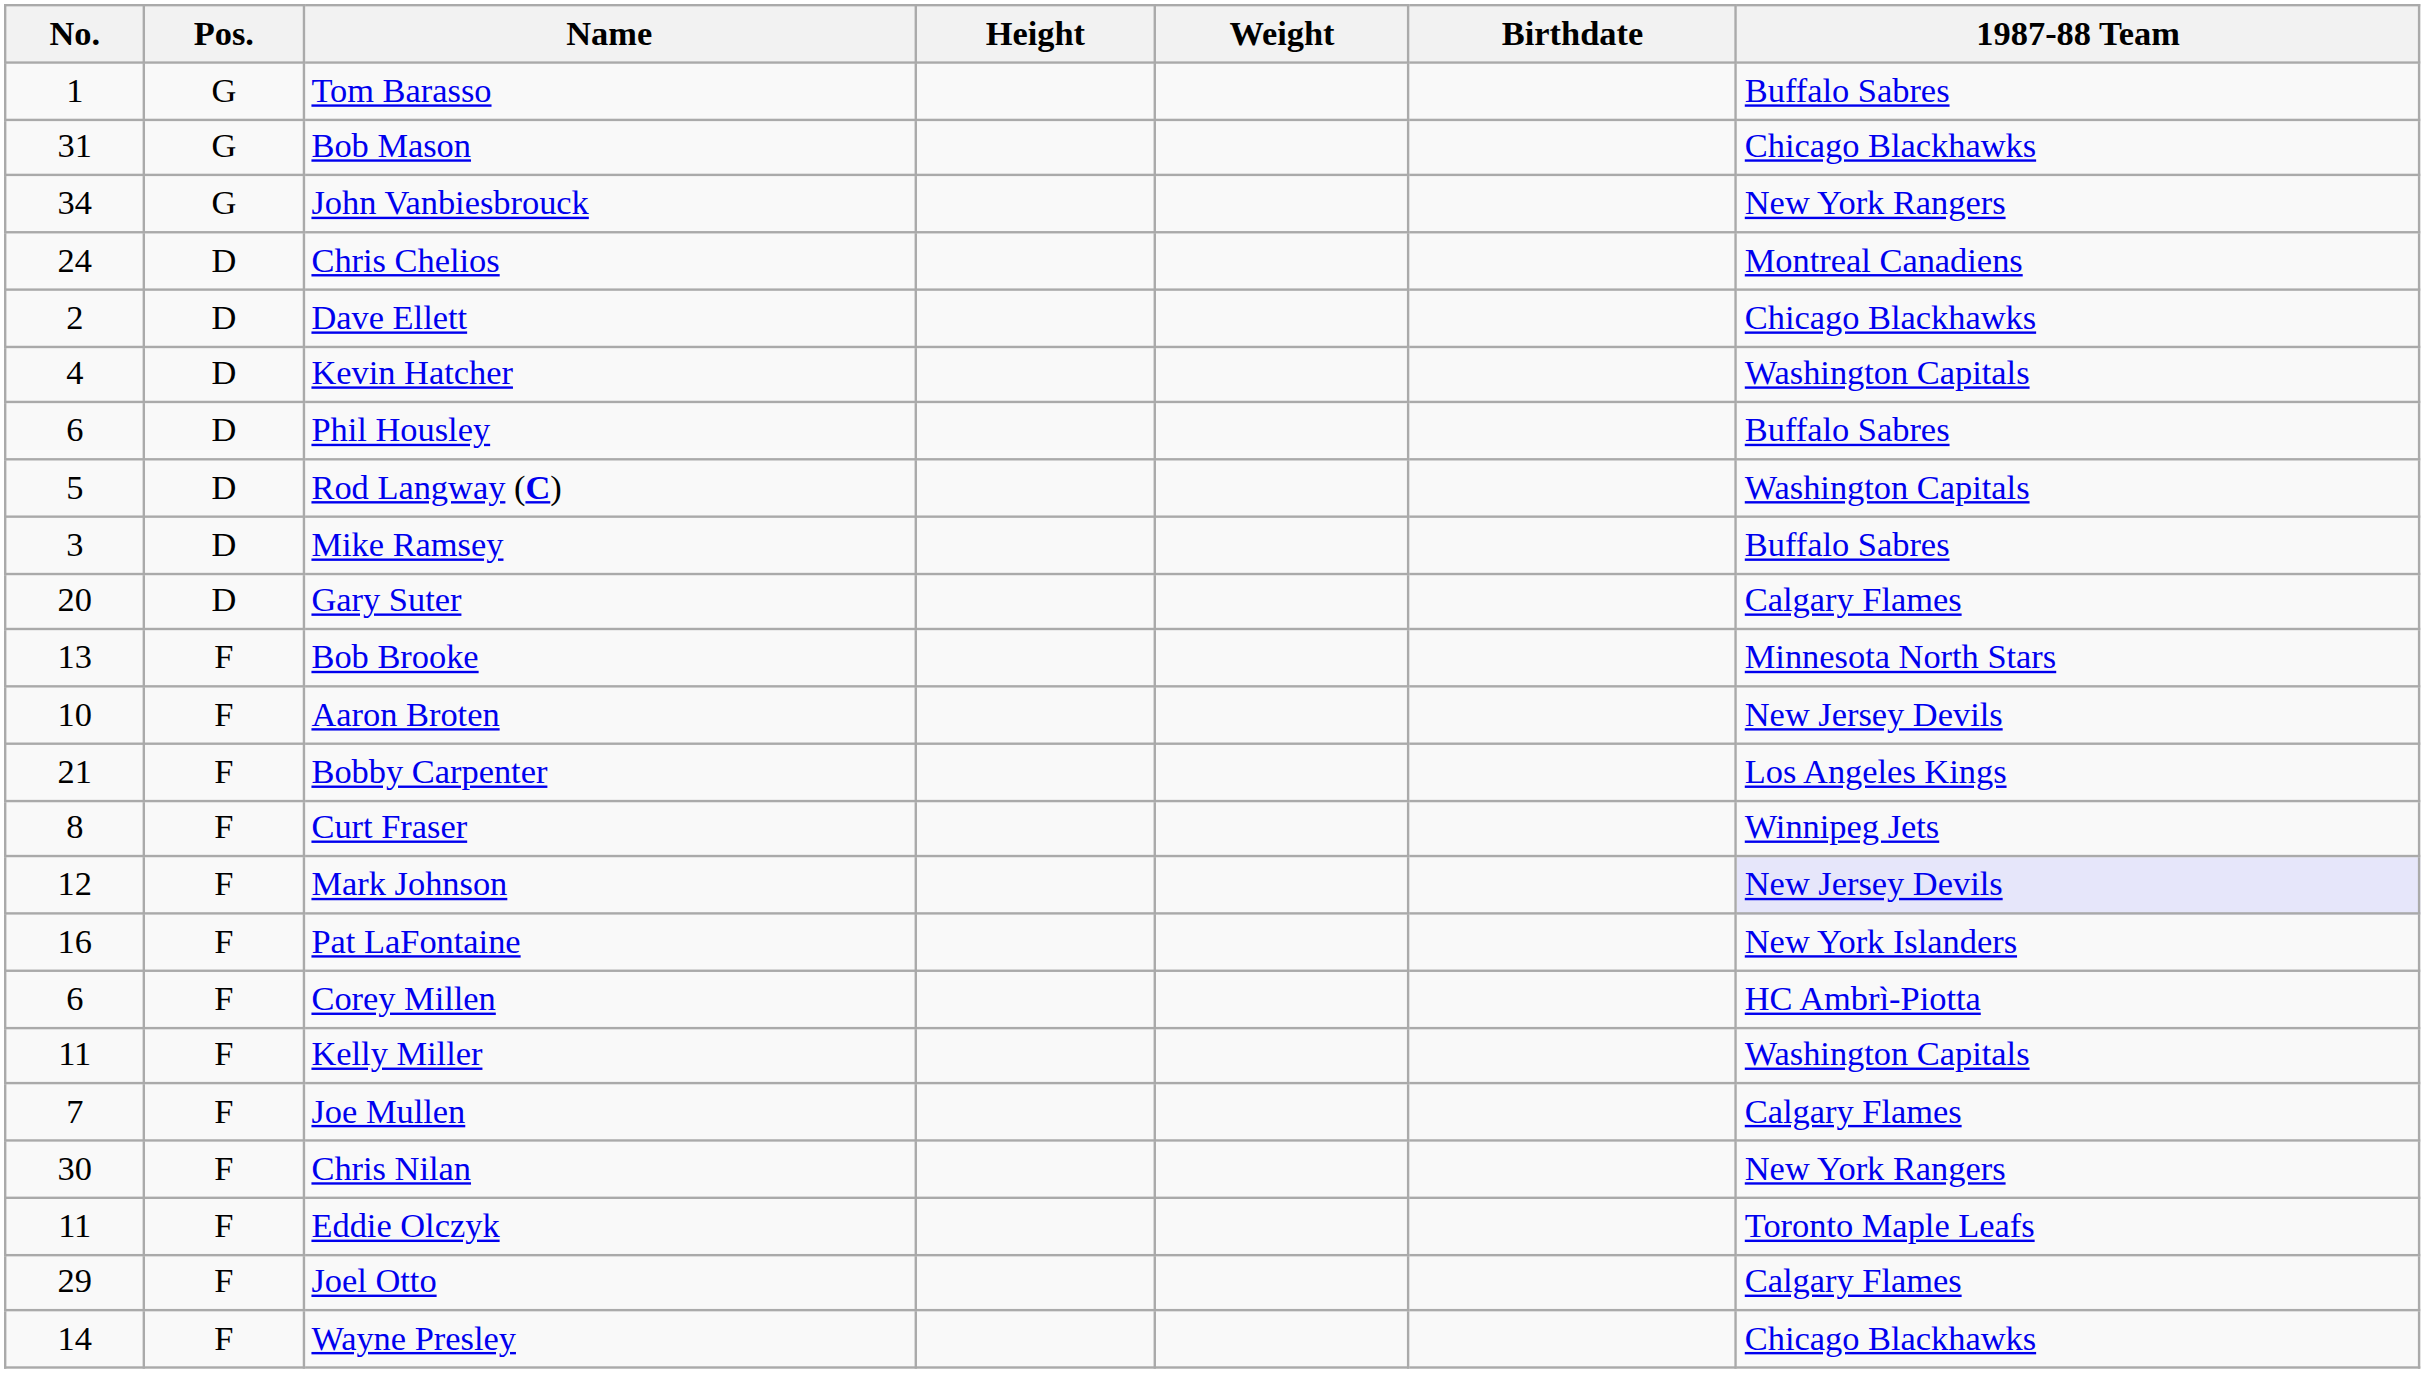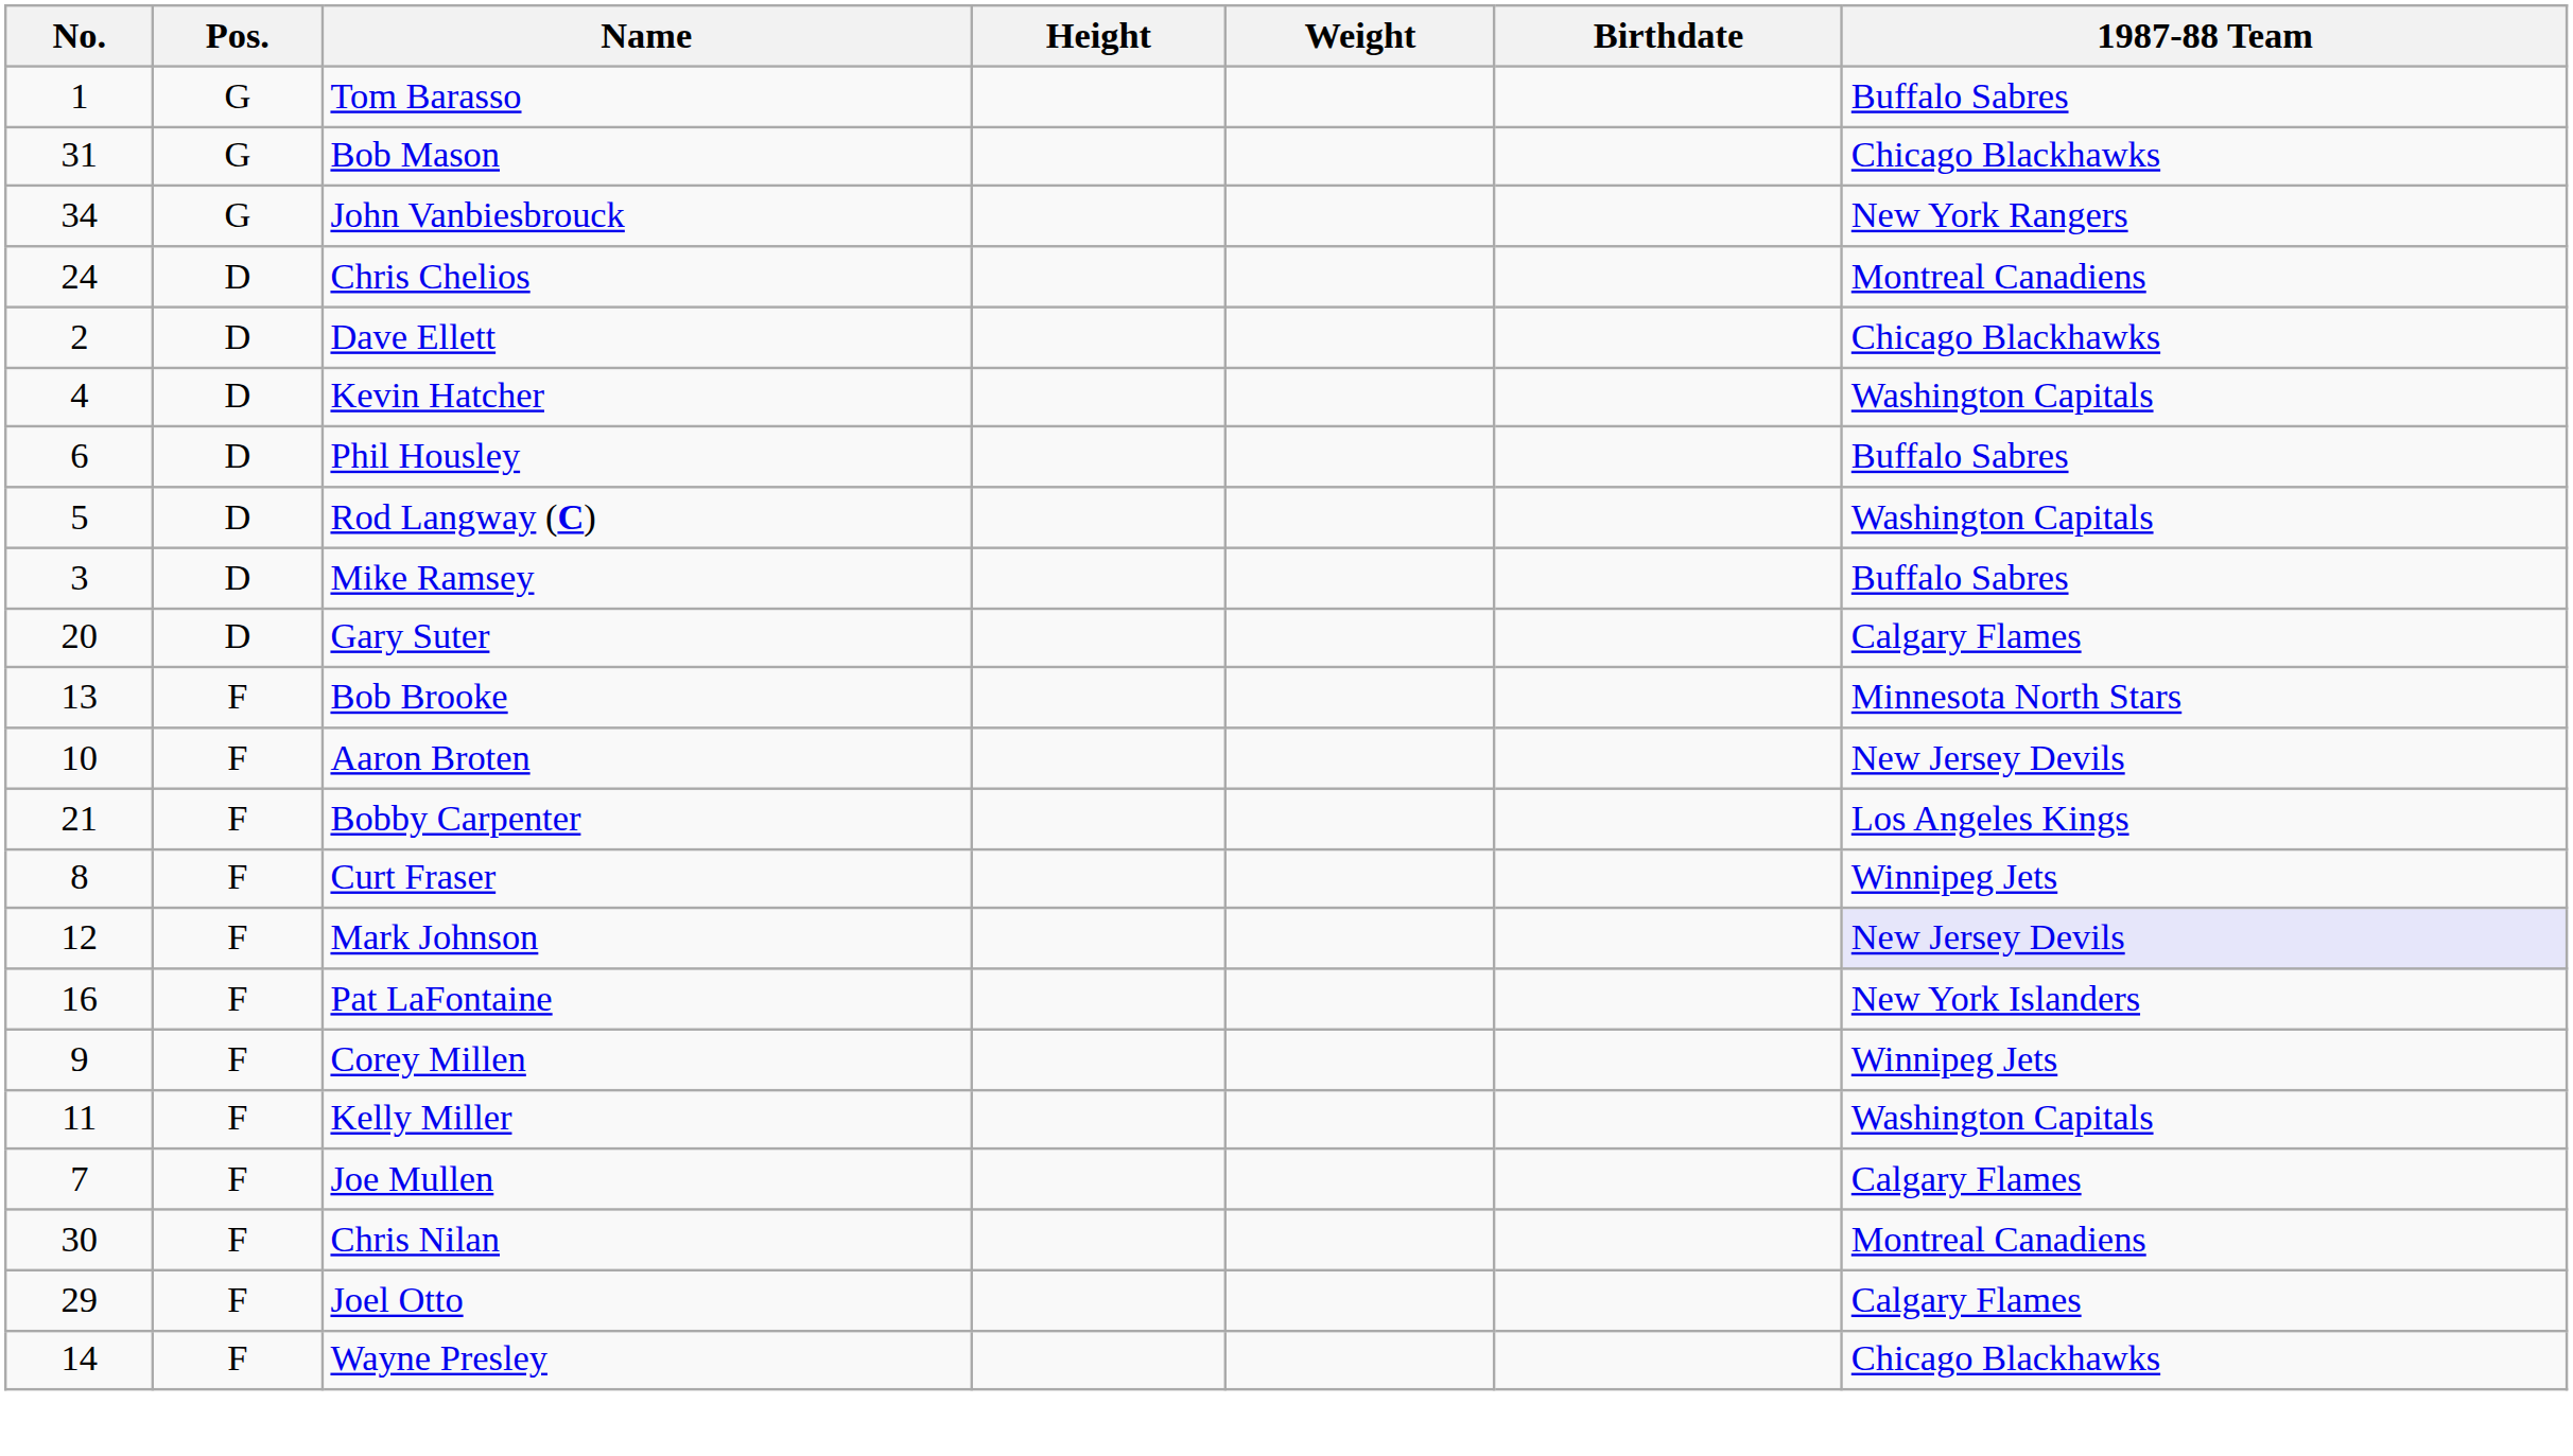Corey Millen | No.: 6 -> 9
Corey Millen | 1987-88 Team: HC Ambrì-Piotta -> Winnipeg Jets
Chris Nilan | 1987-88 Team: New York Rangers -> Montreal Canadiens
- row: 11 | F | Eddie Olczyk | Toronto Maple Leafs
